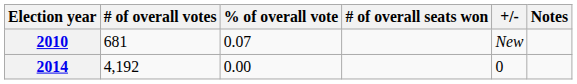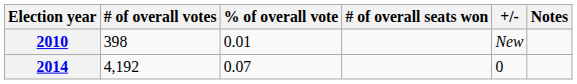2010 | # of overall votes: 681 -> 398
2010 | % of overall vote: 0.07 -> 0.01
2014 | % of overall vote: 0.00 -> 0.07
